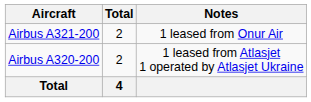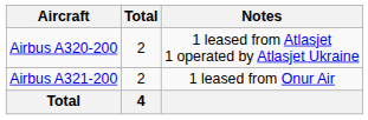rows swapped: Airbus A320-200 <-> Airbus A321-200
